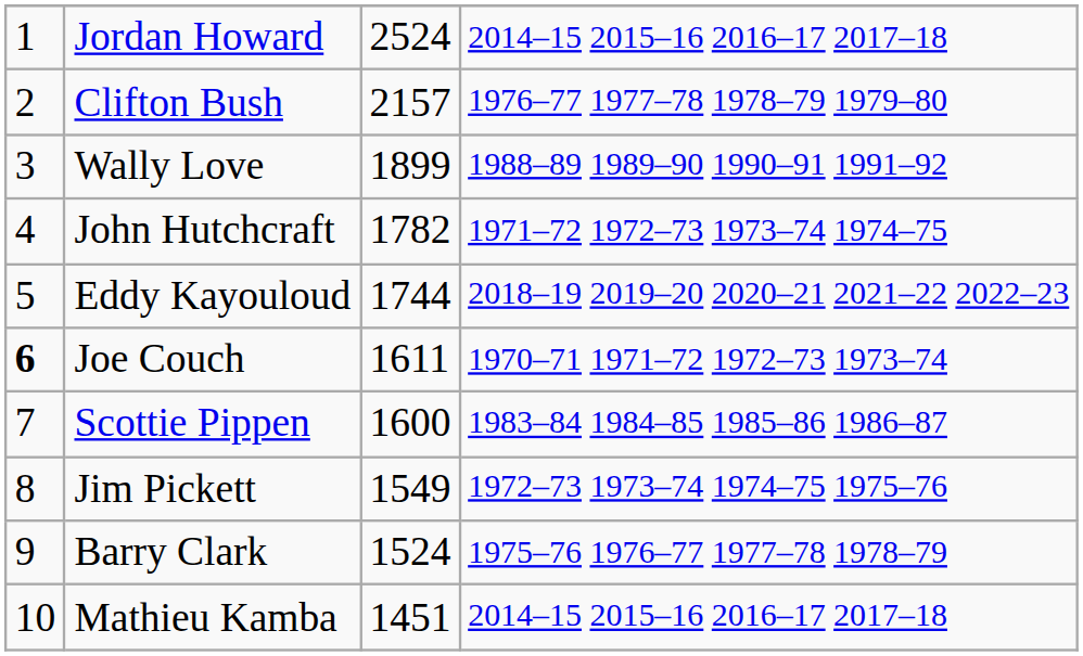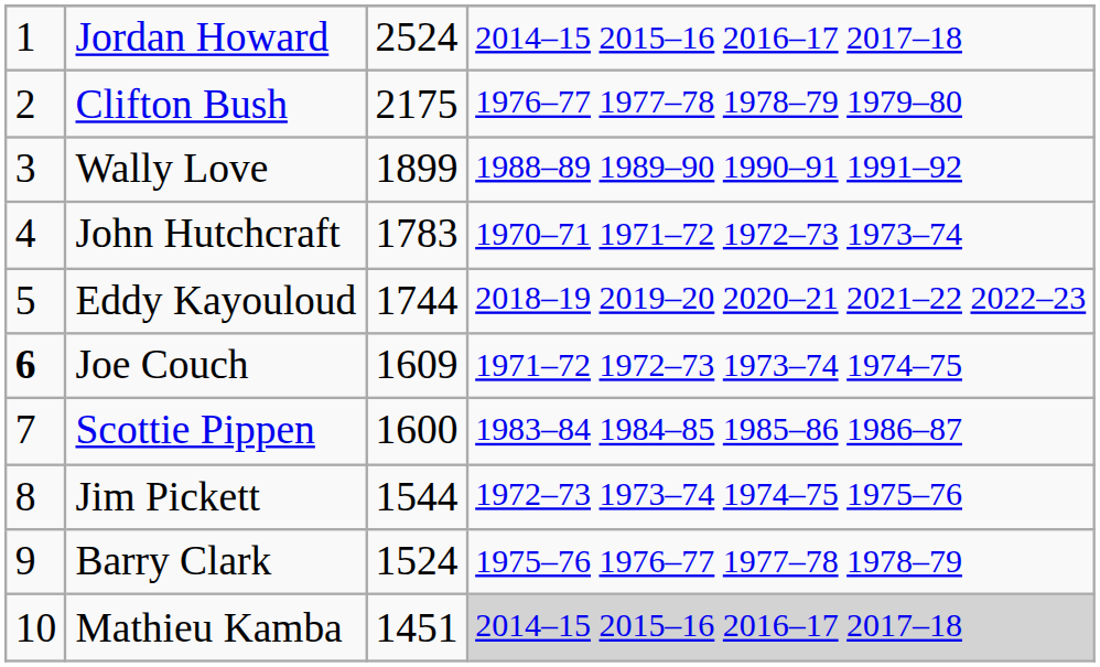Clifton Bush | column 3: 2157 -> 2175
John Hutchcraft | column 3: 1782 -> 1783
John Hutchcraft | column 4: 1971–72 1972–73 1973–74 1974–75 -> 1970–71 1971–72 1972–73 1973–74
Joe Couch | column 3: 1611 -> 1609
Joe Couch | column 4: 1970–71 1971–72 1972–73 1973–74 -> 1971–72 1972–73 1973–74 1974–75
Jim Pickett | column 3: 1549 -> 1544
Mathieu Kamba | column 4: no background -> lightgrey background
